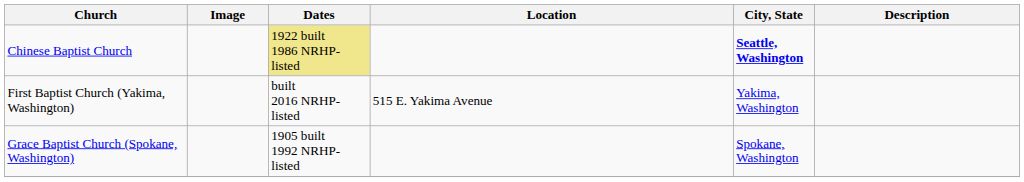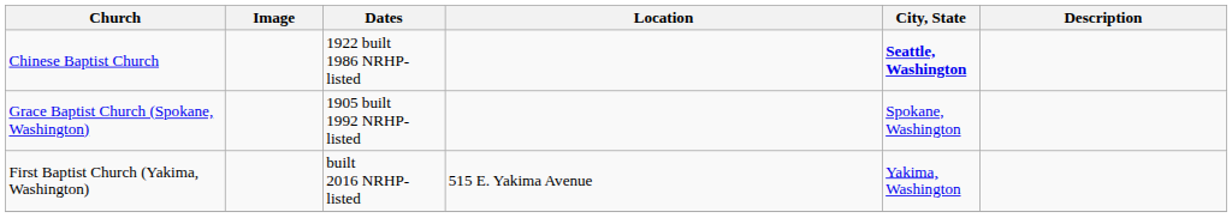Chinese Baptist Church | Dates: khaki background -> no background
rows swapped: Grace Baptist Church (Spokane, Washington) <-> First Baptist Church (Yakima, Washington)
